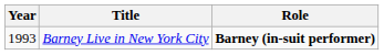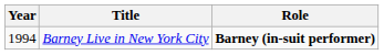Barney Live in New York City | Year: 1993 -> 1994
